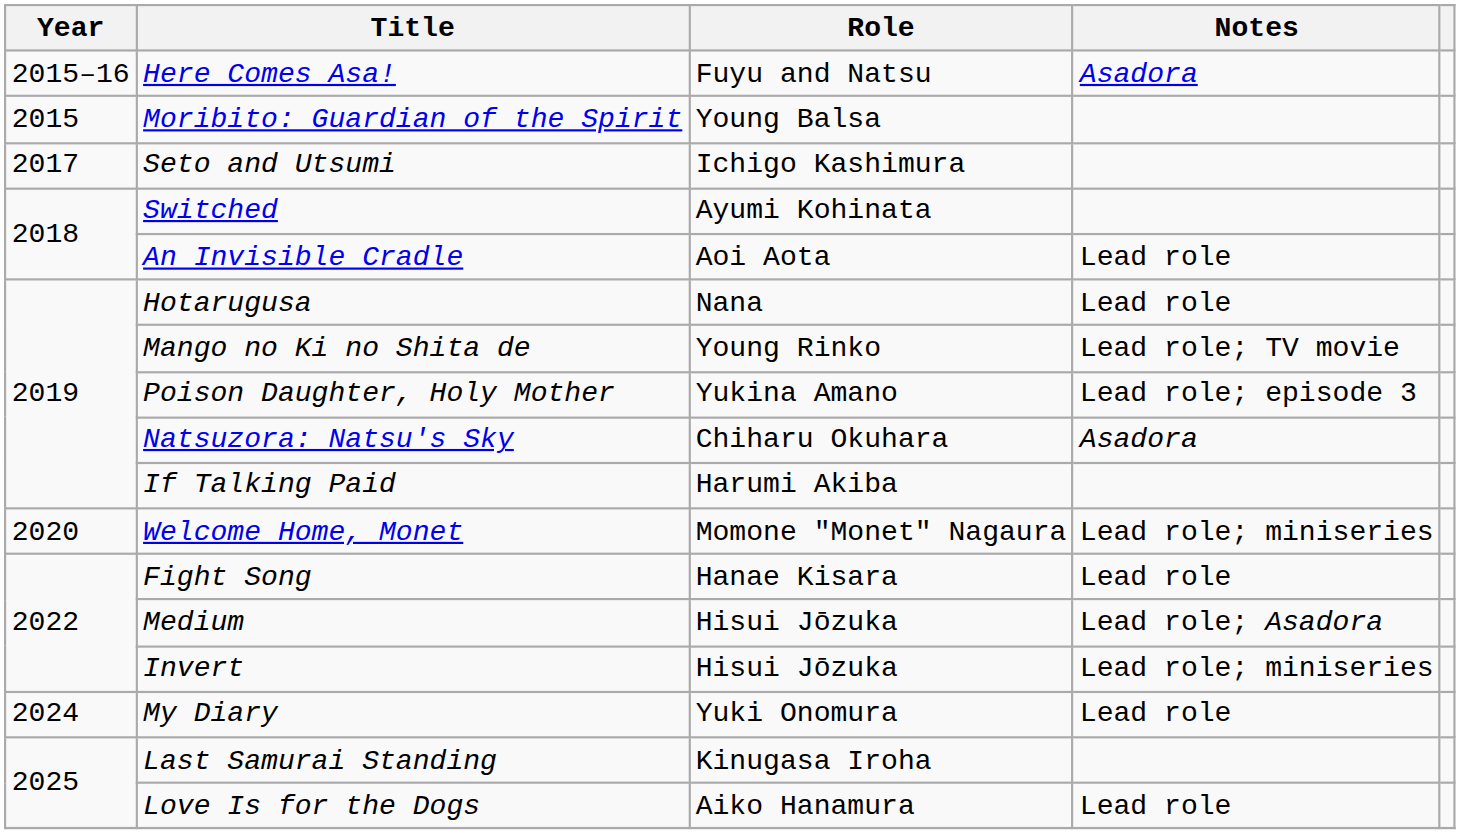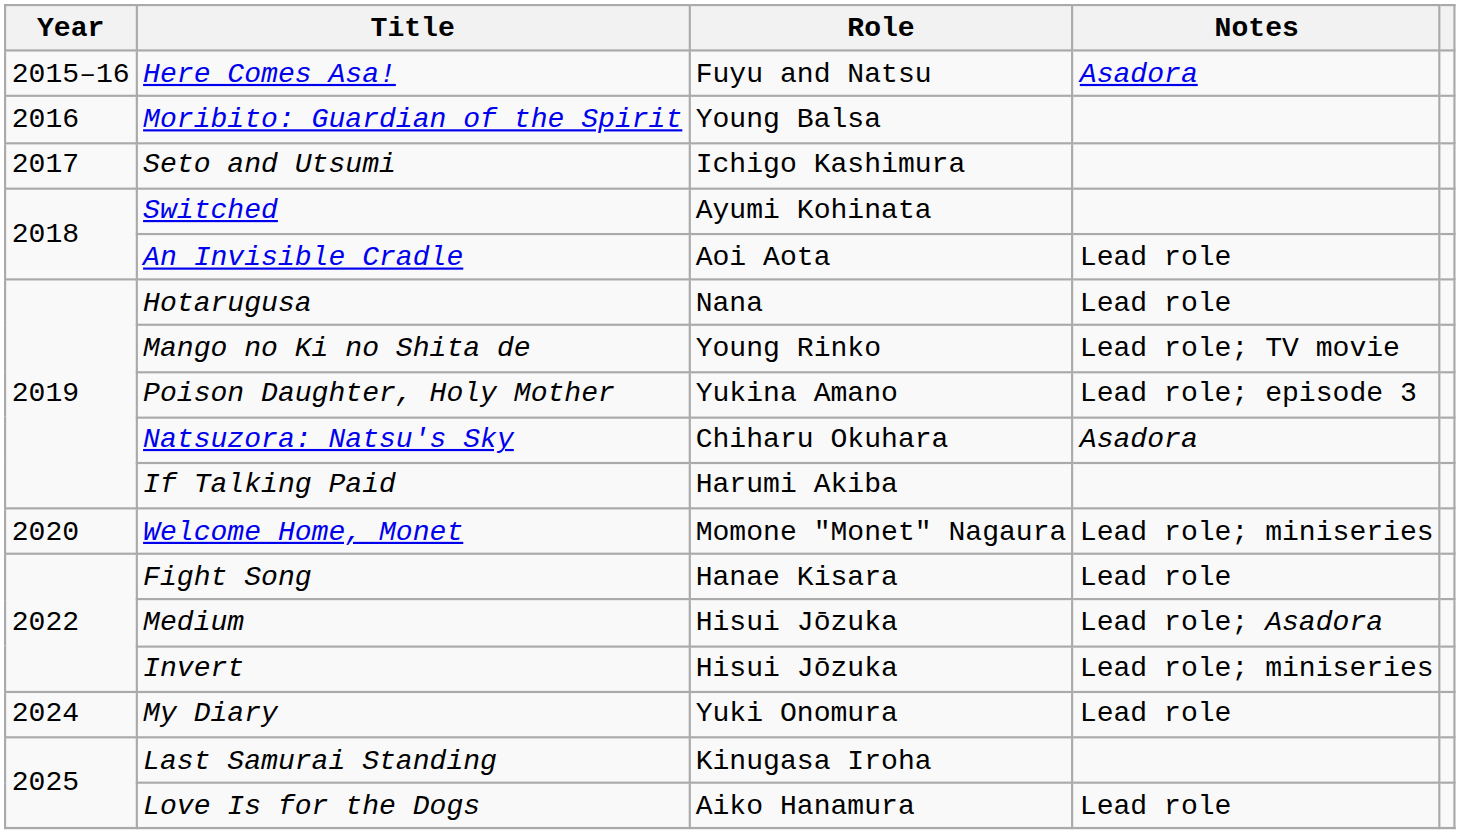Moribito: Guardian of the Spirit | Year: 2015 -> 2016
